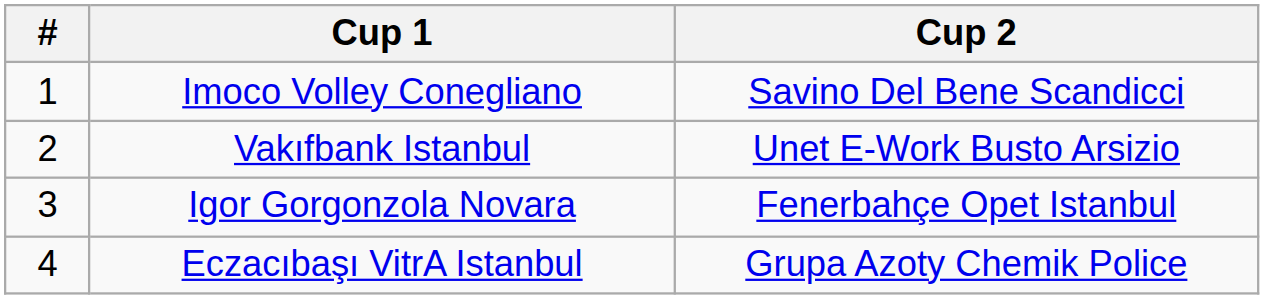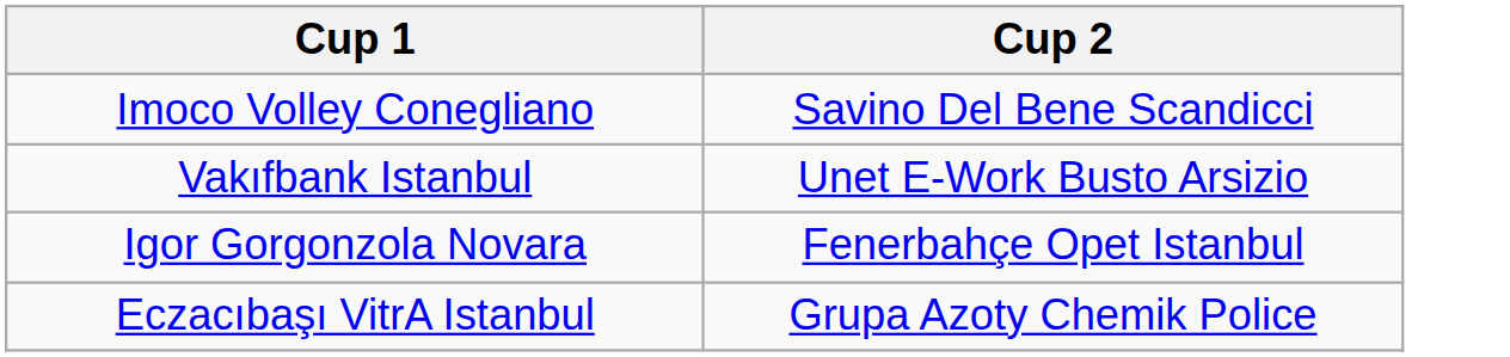- column: # | 1 | 2 | 3 | 4
